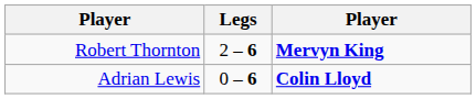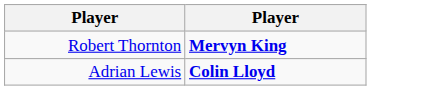- column: Legs | 2 – 6 | 0 – 6
